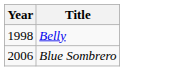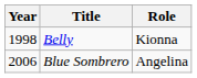+ column: Role | Kionna | Angelina
